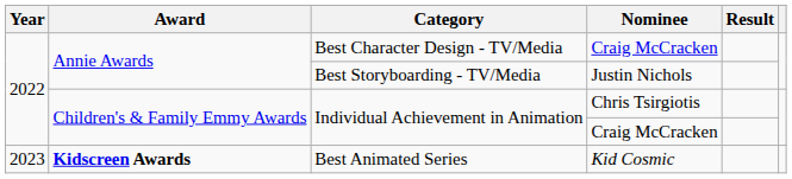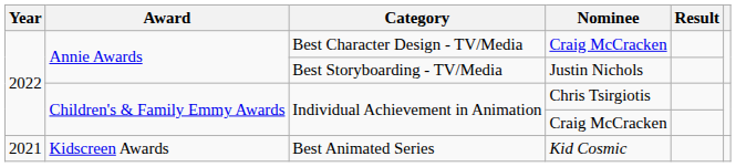Best Animated Series | Year: 2023 -> 2021
Best Animated Series | Award: bold -> normal
